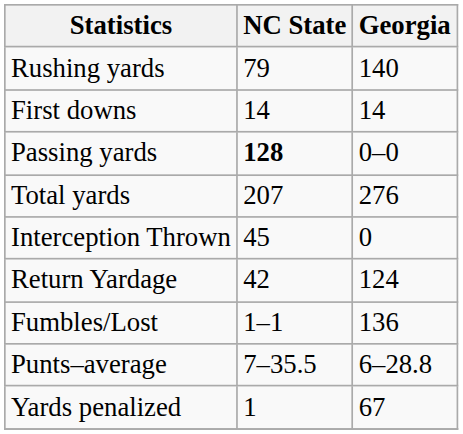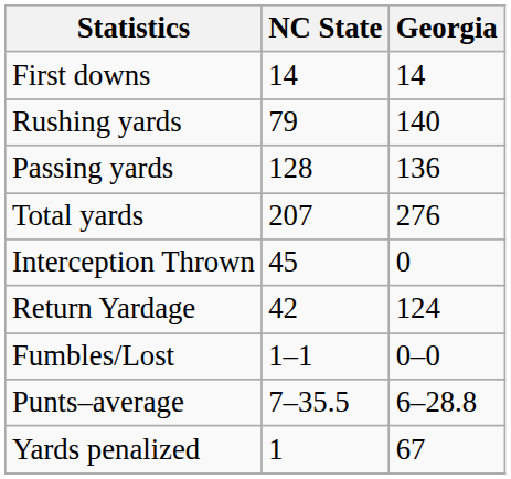rows swapped: First downs <-> Rushing yards
Passing yards | NC State: bold -> normal
Passing yards | Georgia: 0–0 -> 136
Fumbles/Lost | Georgia: 136 -> 0–0
